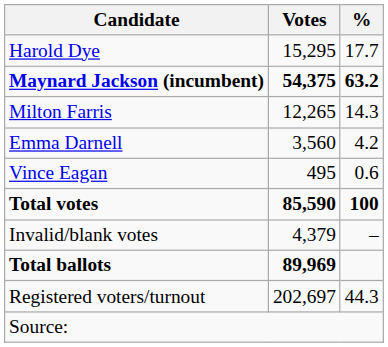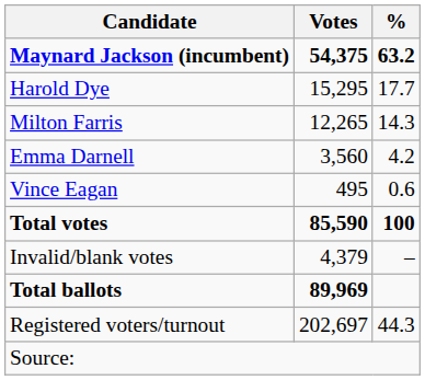rows swapped: Maynard Jackson (incumbent) <-> Harold Dye
